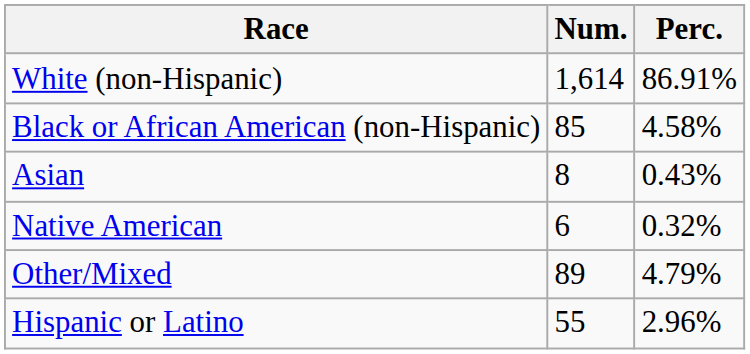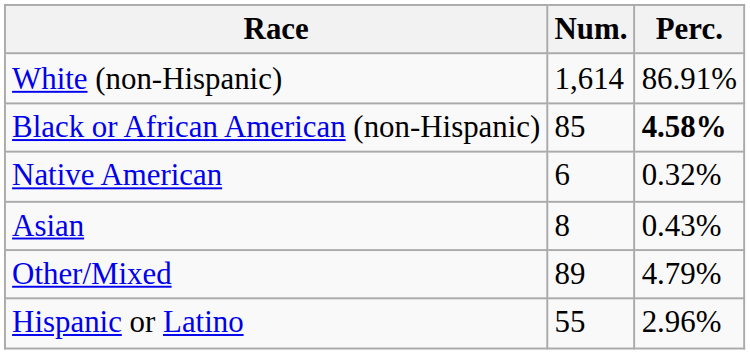Black or African American (non-Hispanic) | Perc.: normal -> bold
rows swapped: Native American <-> Asian
